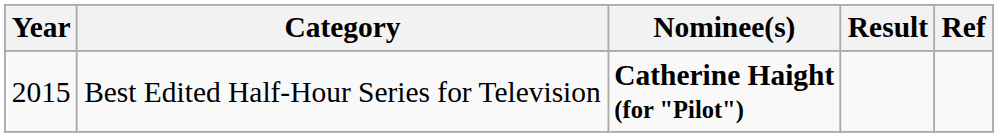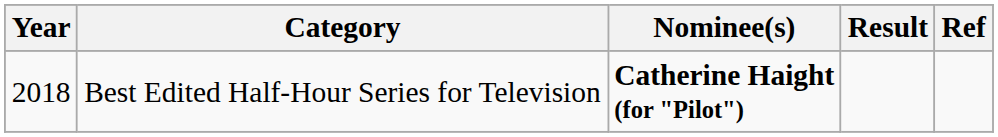Best Edited Half-Hour Series for Television | Year: 2015 -> 2018
